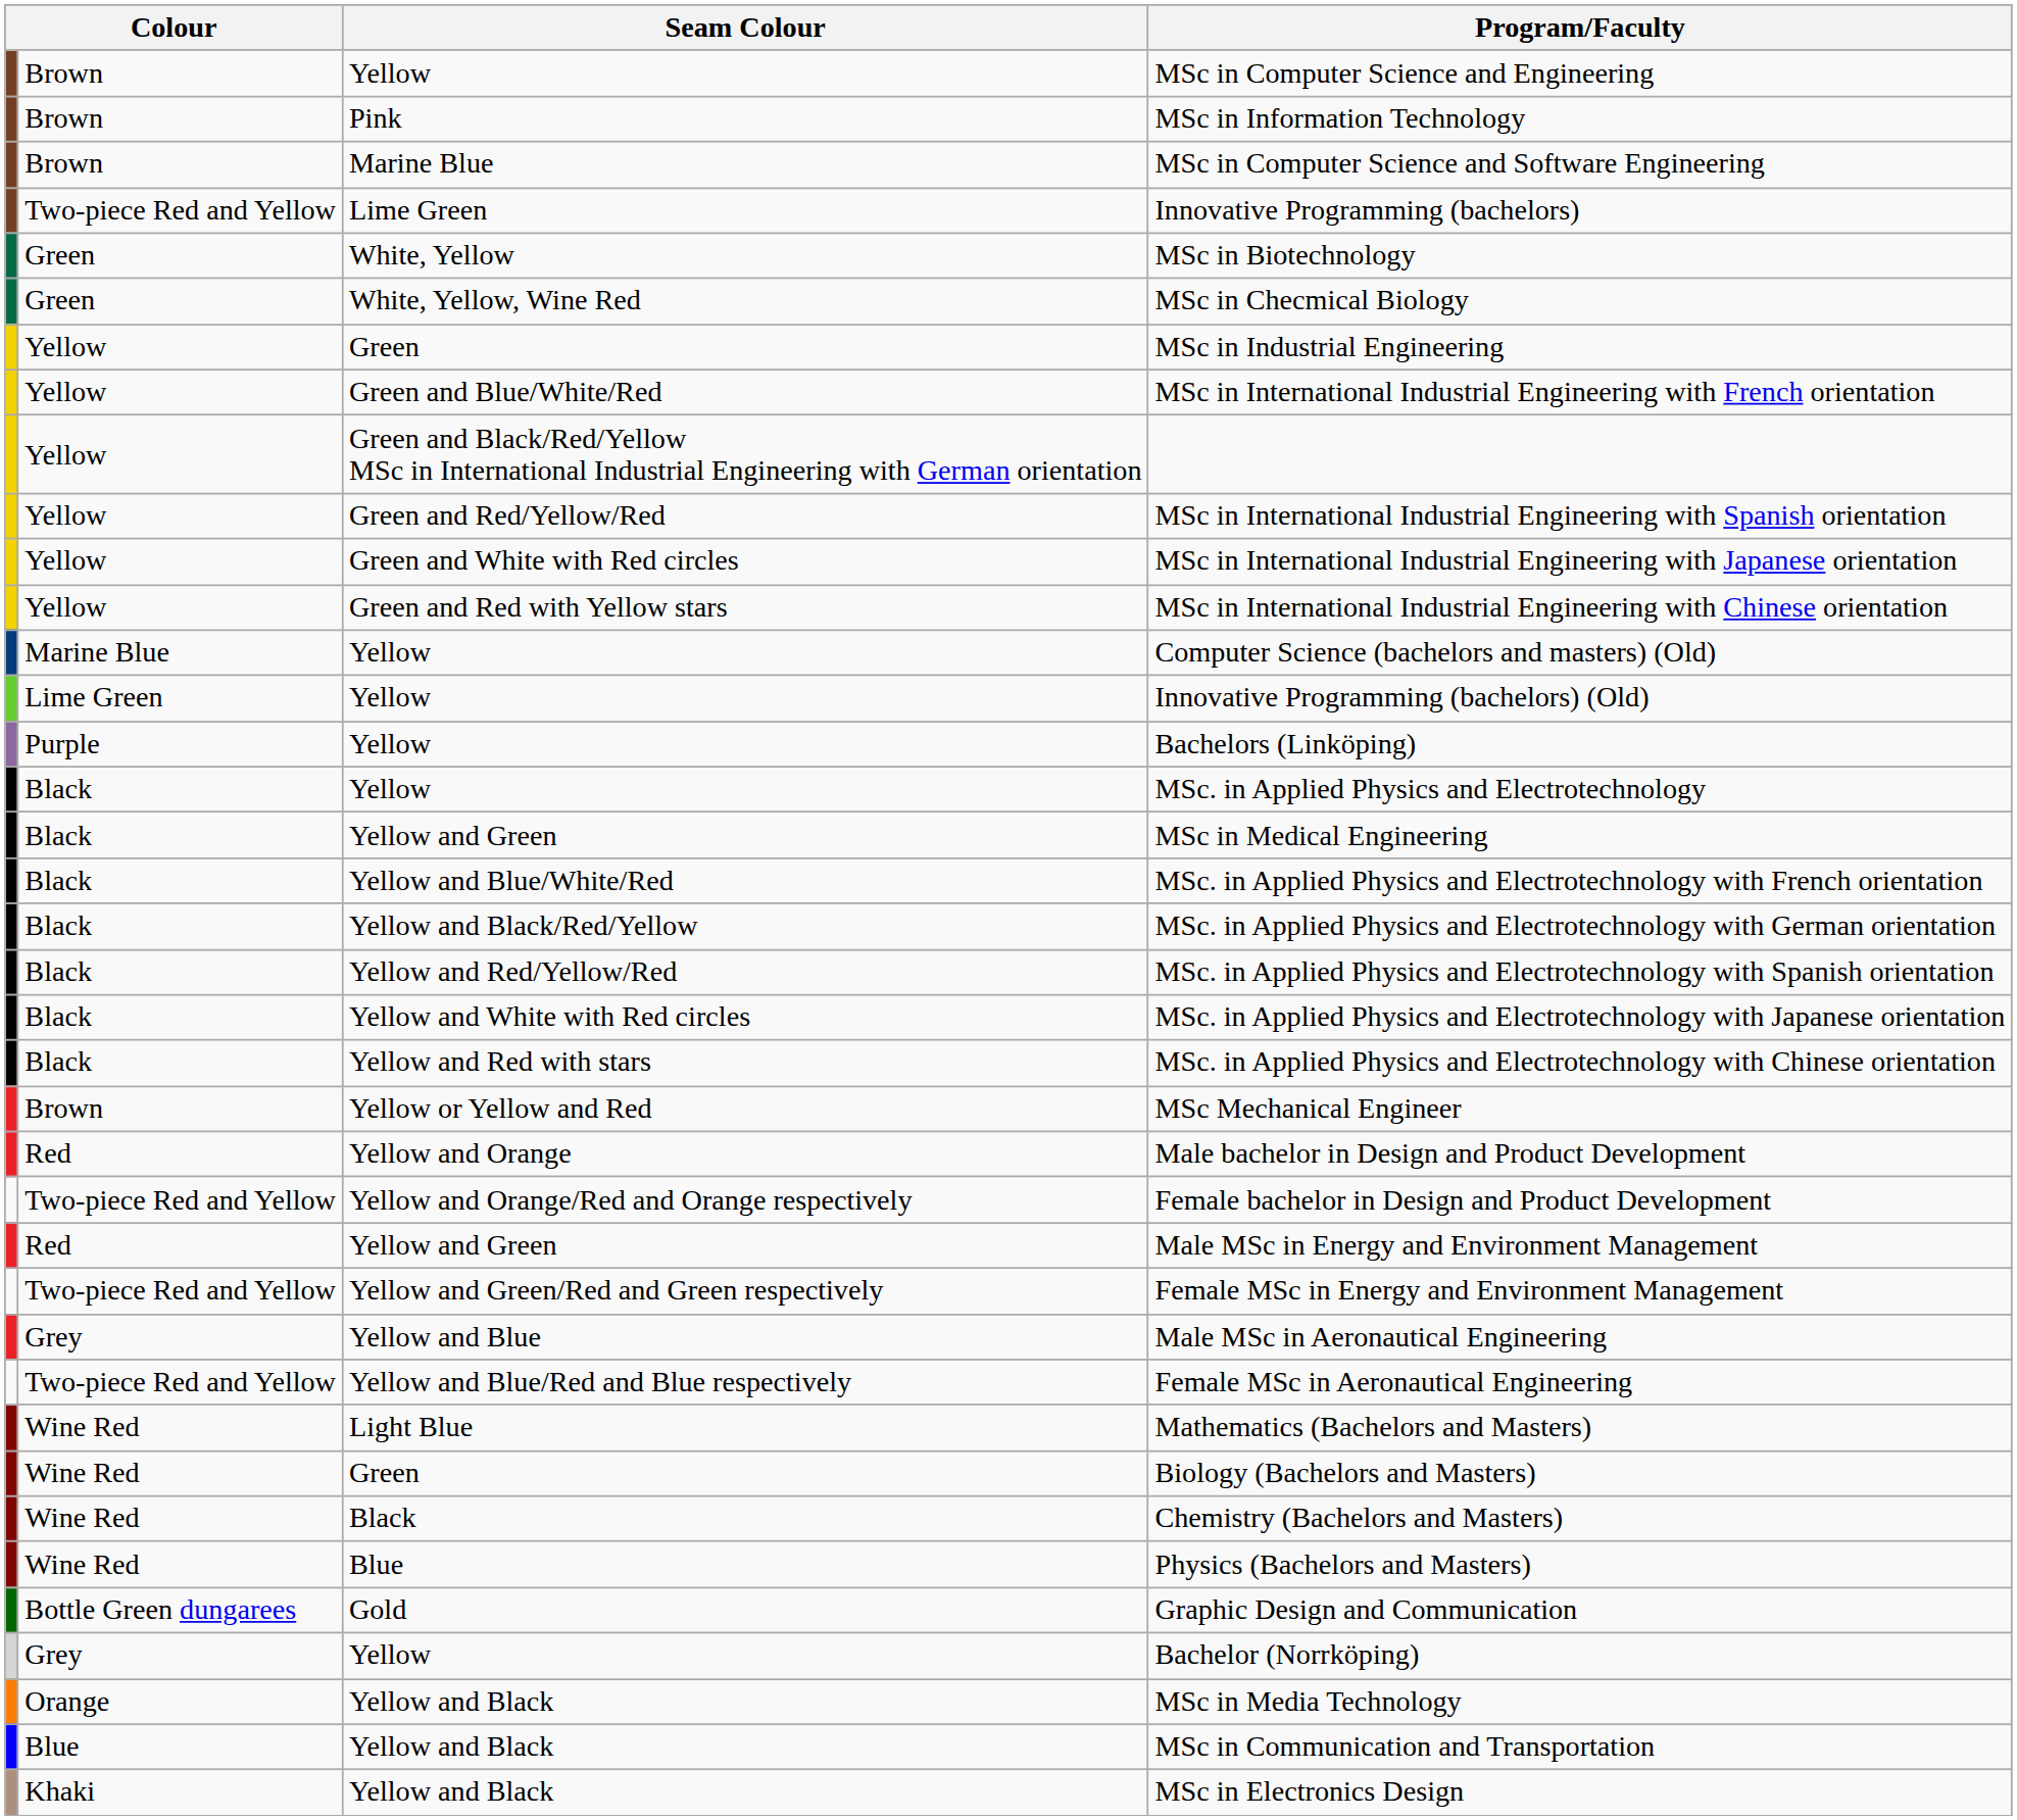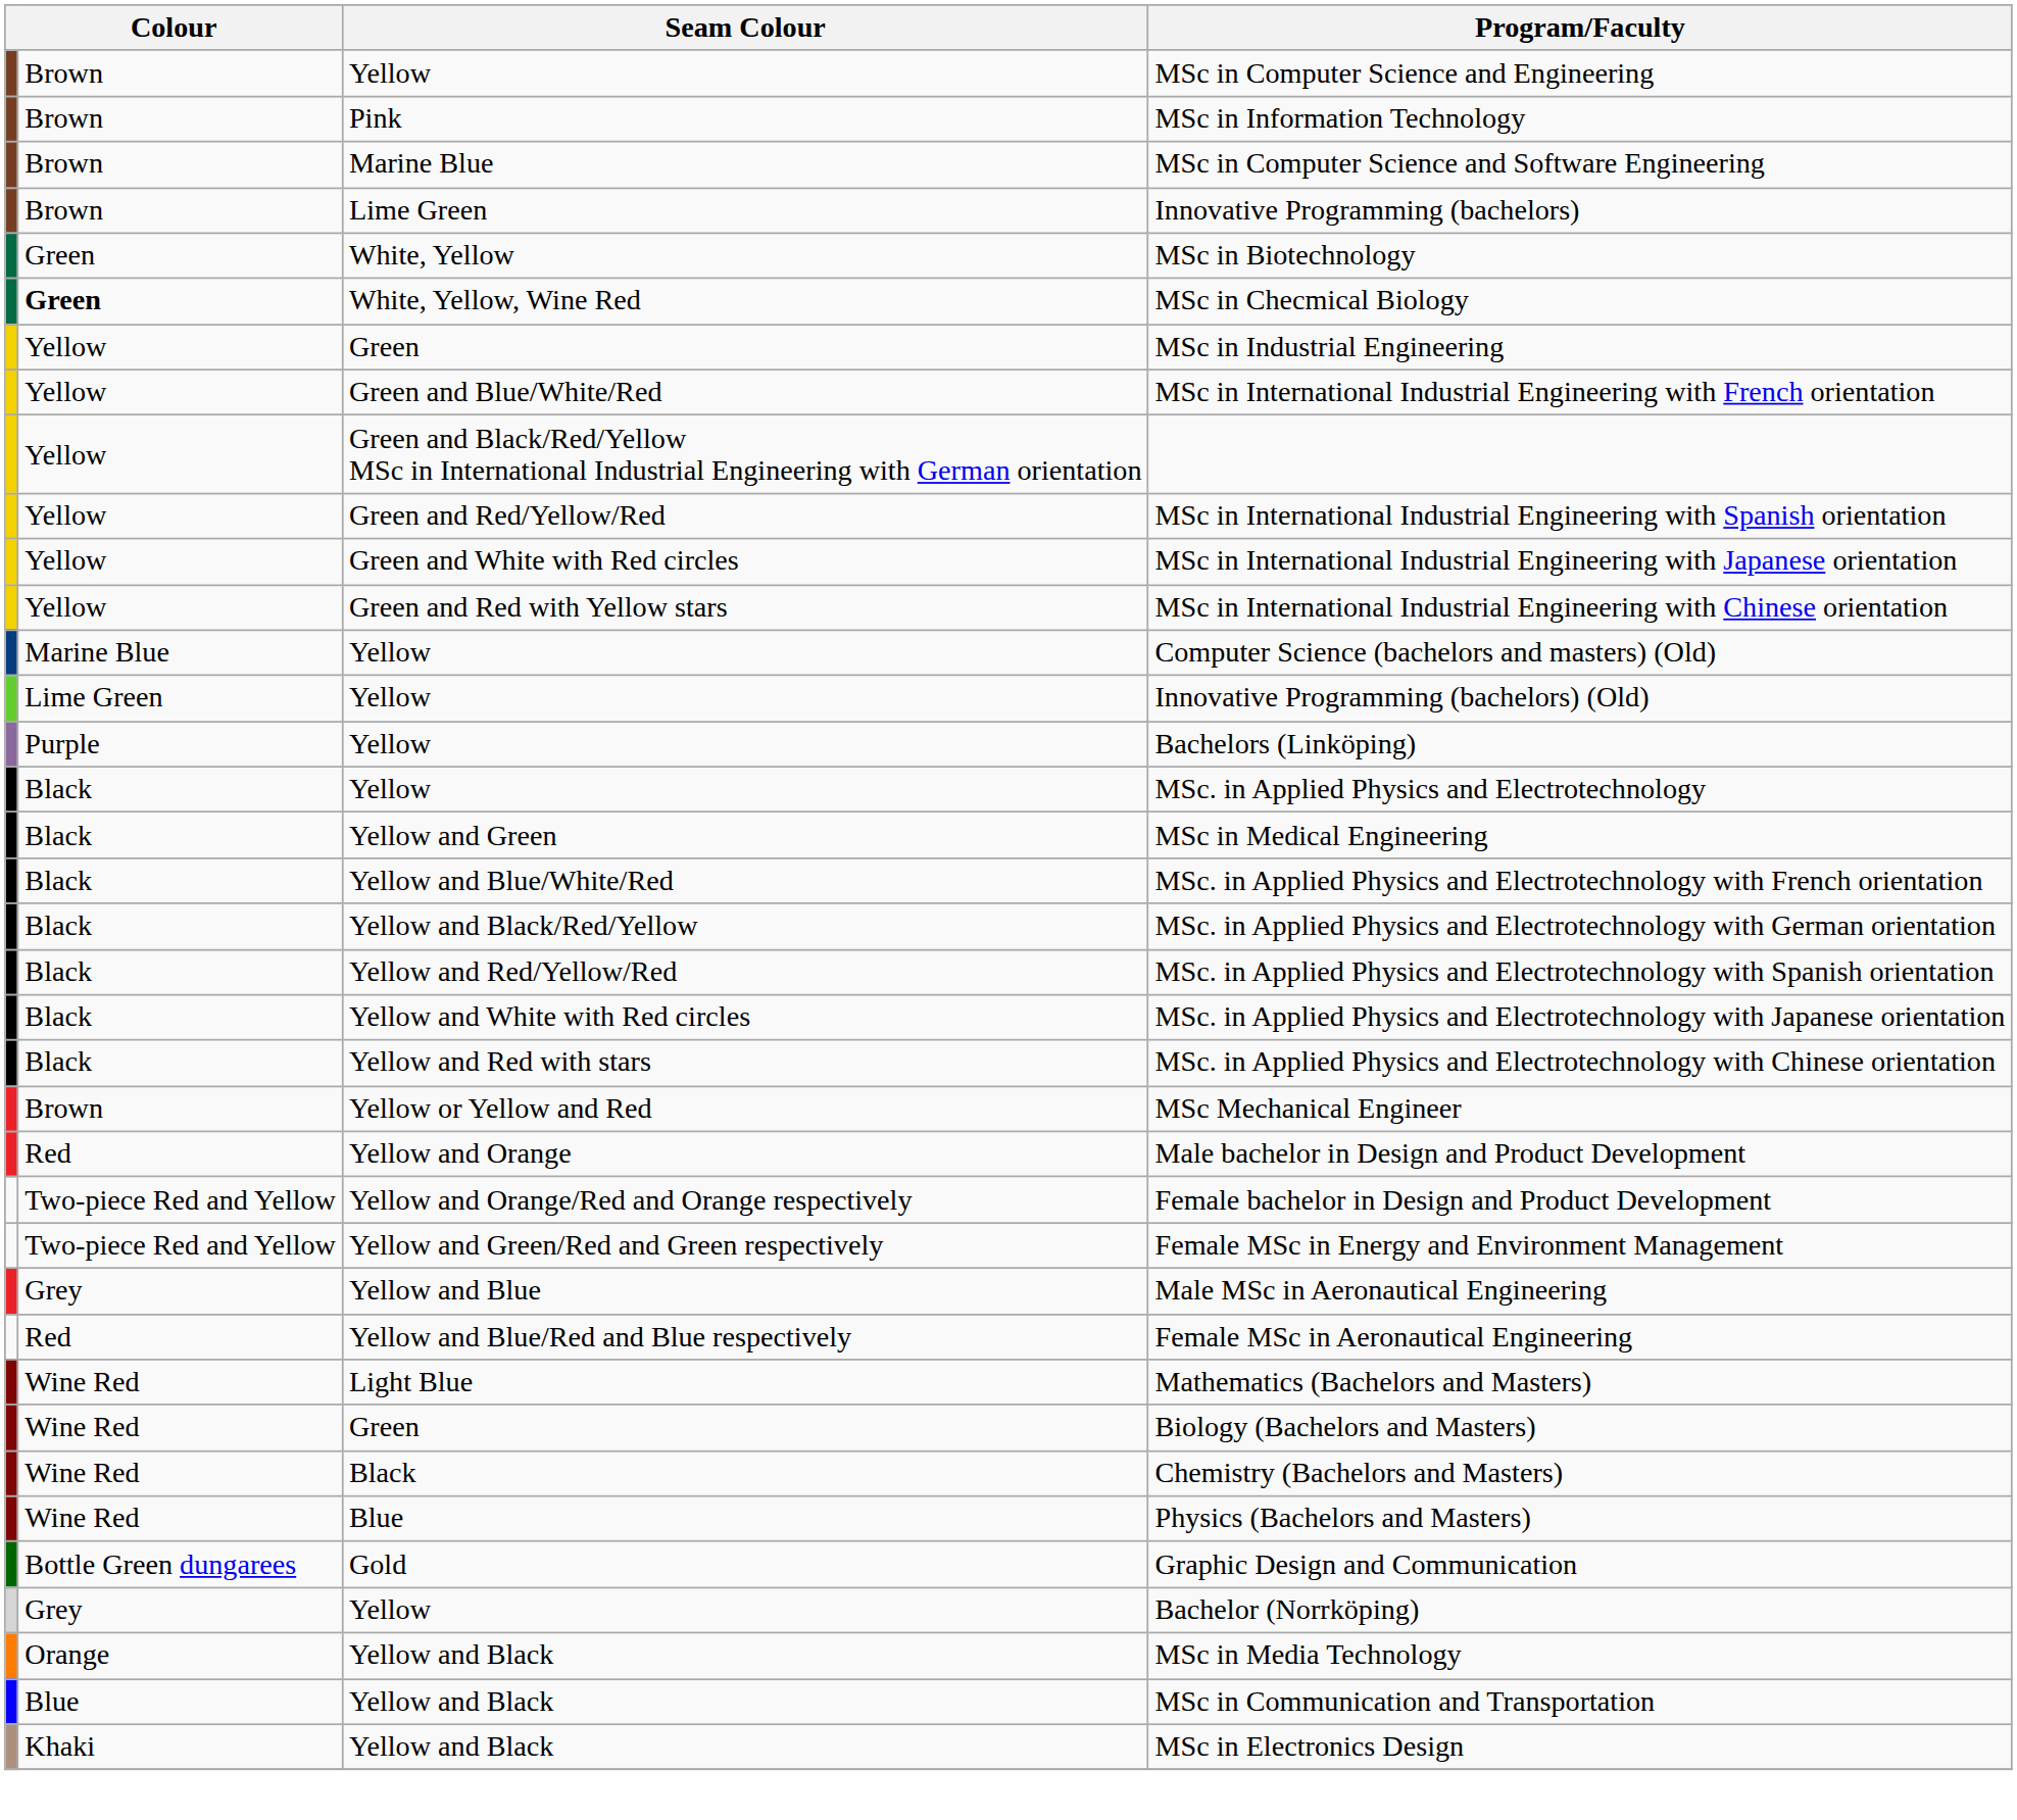Innovative Programming (bachelors) | column 2: Two-piece Red and Yellow -> Brown
MSc in Checmical Biology | column 2: normal -> bold
- row: Red | Yellow and Green | Male MSc in Energy and Environment Management
Female MSc in Aeronautical Engineering | column 2: Two-piece Red and Yellow -> Red
